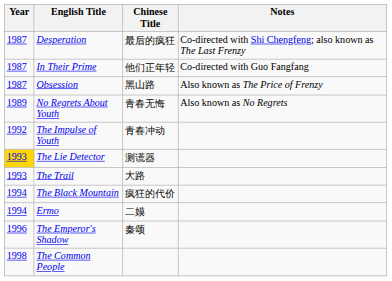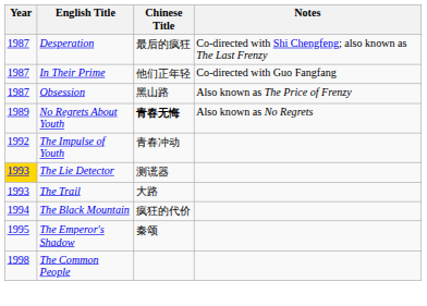No Regrets About Youth | Chinese Title: normal -> bold
- row: 1994 | Ermo | 二嫫
The Emperor's Shadow | Year: 1996 -> 1995
